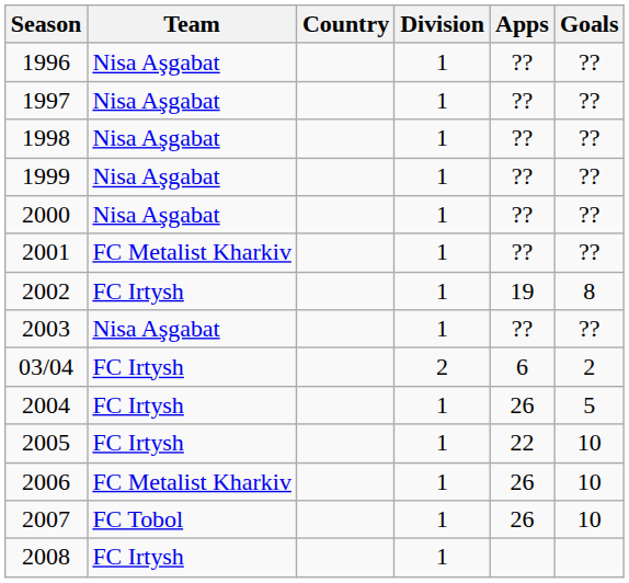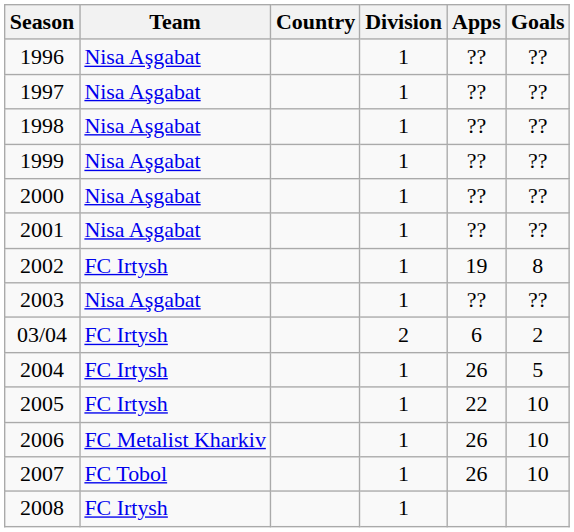2001 | Team: FC Metalist Kharkiv -> Nisa Aşgabat
